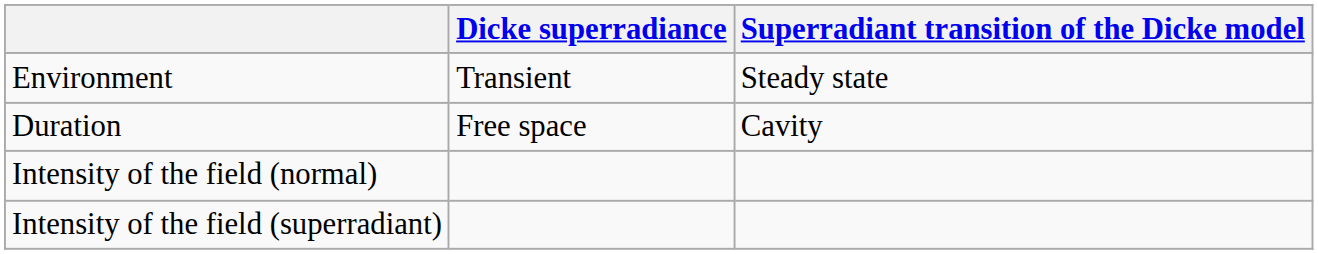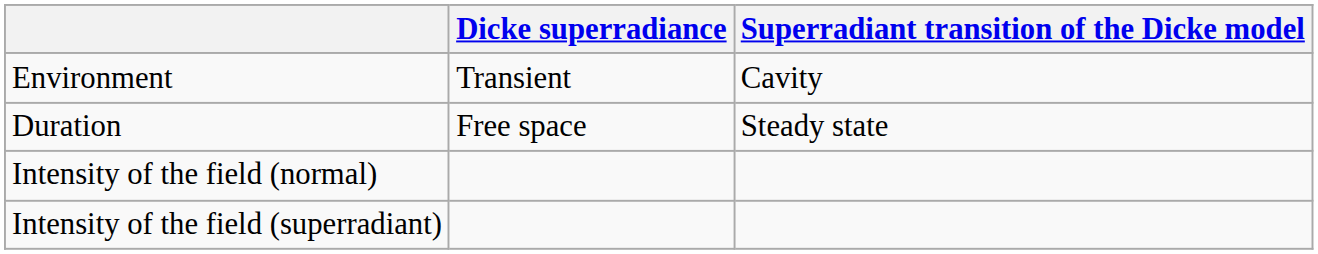Environment | Superradiant transition of the Dicke model: Steady state -> Cavity
Duration | Superradiant transition of the Dicke model: Cavity -> Steady state
